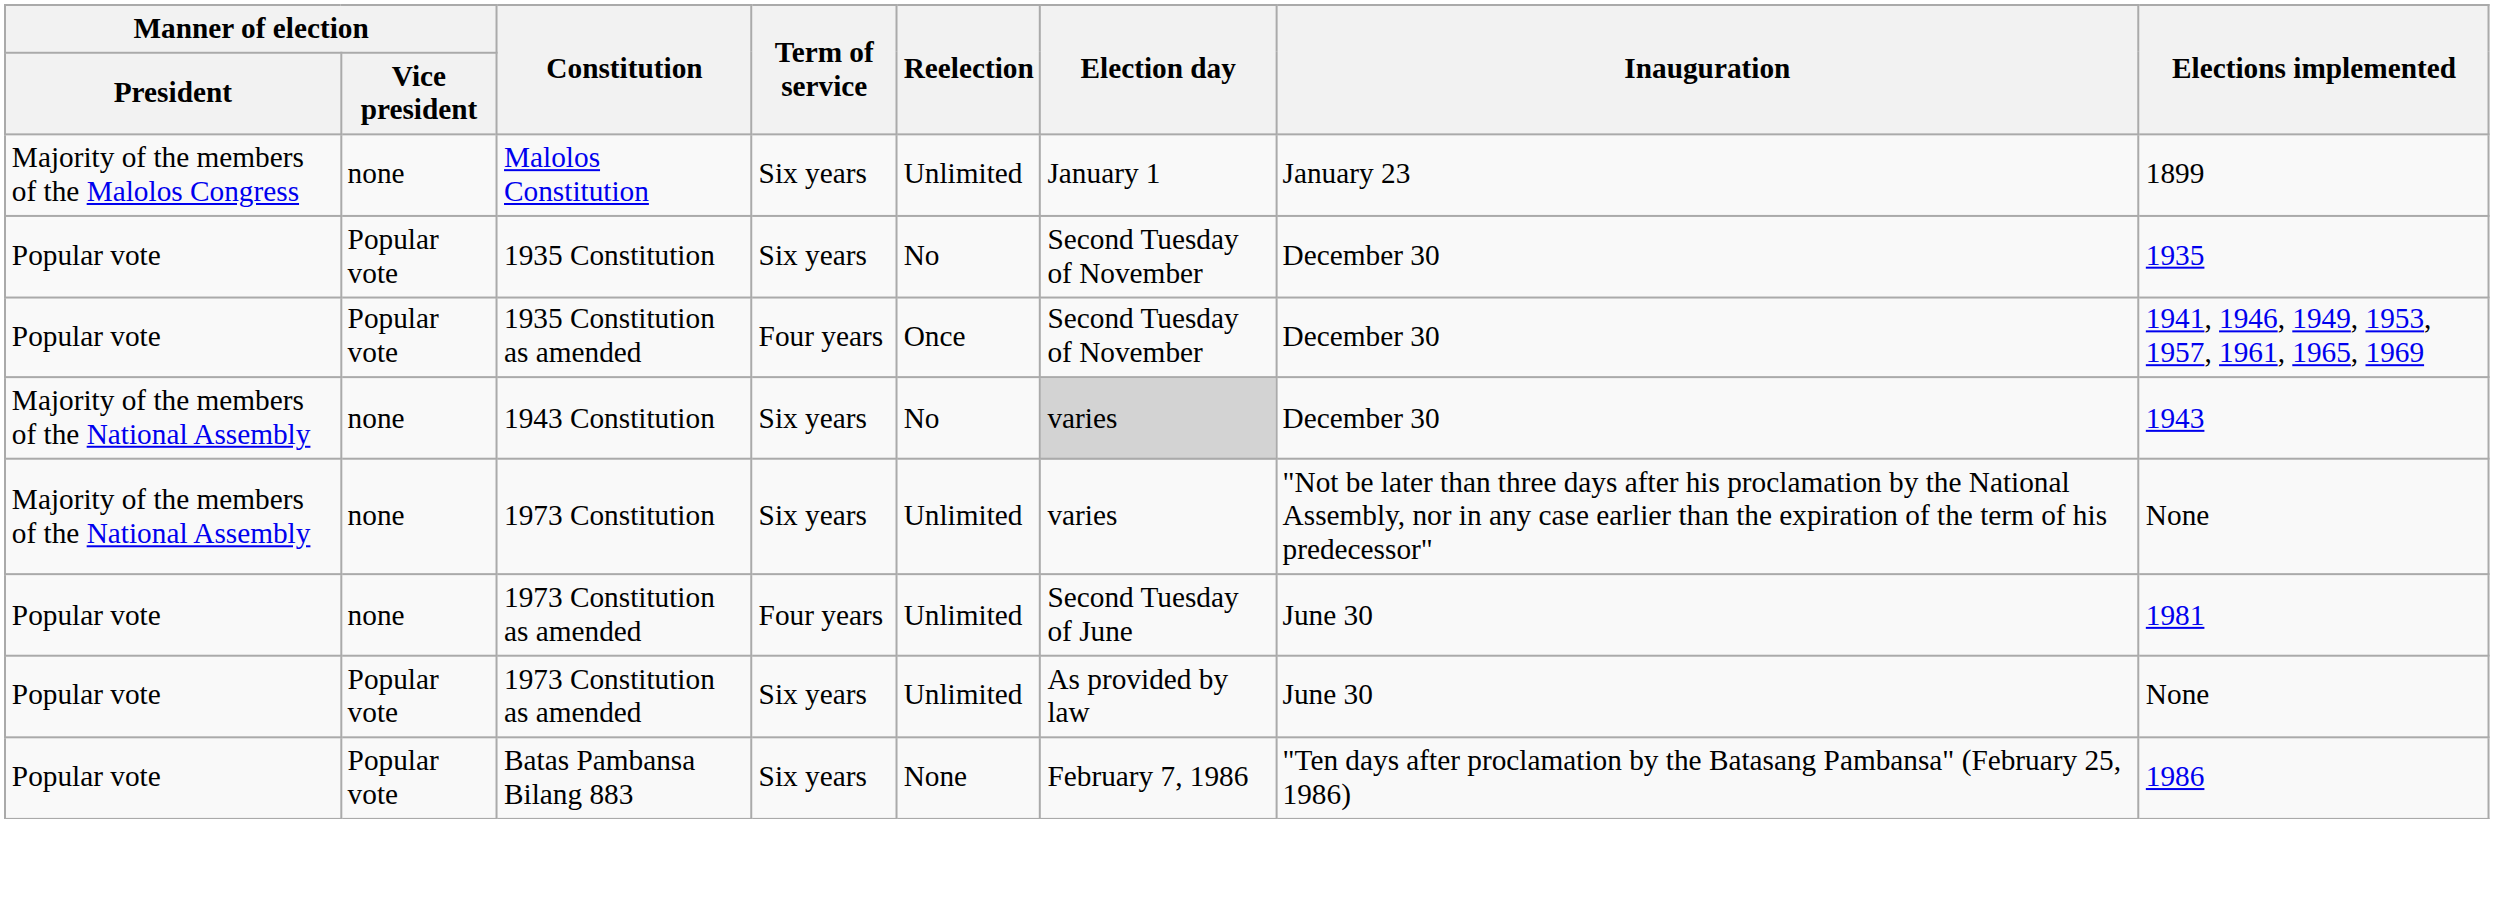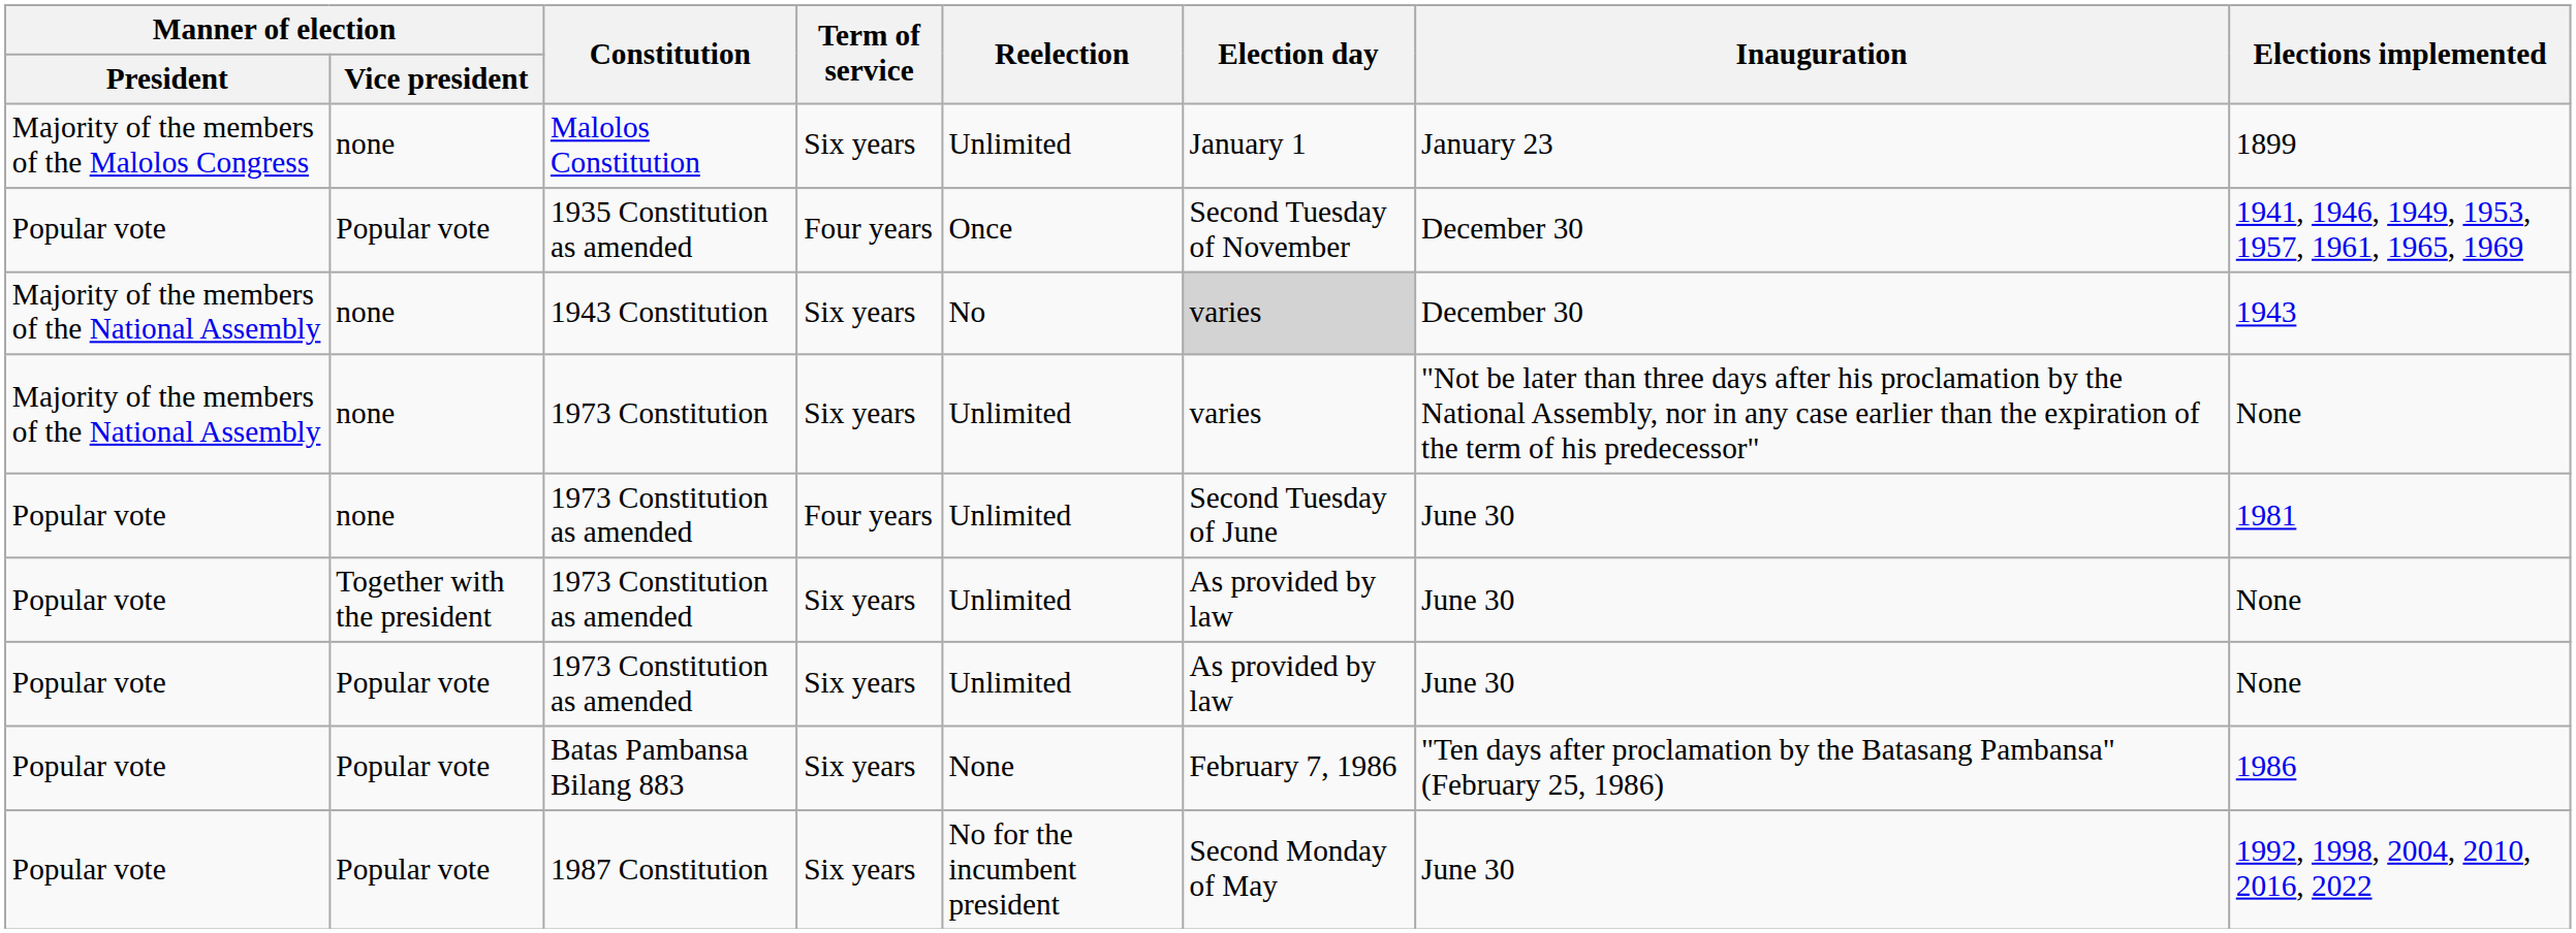- row: Popular vote | Popular vote | 1935 Constitution | Six years | No | Second Tuesday of November | December 30 | 1935
+ row: Popular vote | Together with the president | 1973 Constitution as amended | Six years | Unlimited | As provided by law | June 30 | None
+ row: Popular vote | Popular vote | 1987 Constitution | Six years | No for the incumbent president | Second Monday of May | June 30 | 1992, 1998, 2004, 2010, 2016, 2022
